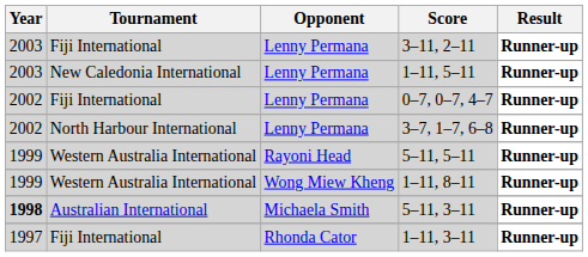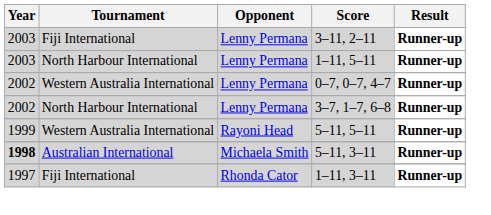1–11, 5–11 | Tournament: New Caledonia International -> North Harbour International
0–7, 0–7, 4–7 | Tournament: Fiji International -> Western Australia International
- row: 1999 | Western Australia International | Wong Miew Kheng | 1–11, 8–11 | Runner-up
